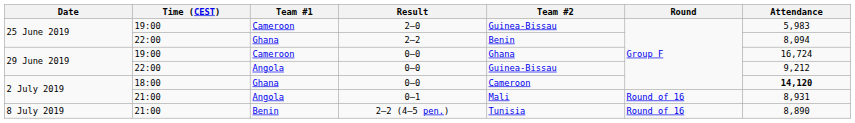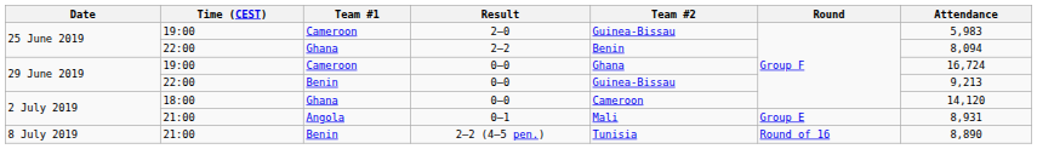22:00 / 0–0 | Team #1: Angola -> Benin
22:00 / 0–0 | Attendance: 9,212 -> 9,213
18:00 / 0–0 | Attendance: bold -> normal
0–1 | Round: Round of 16 -> Group E
